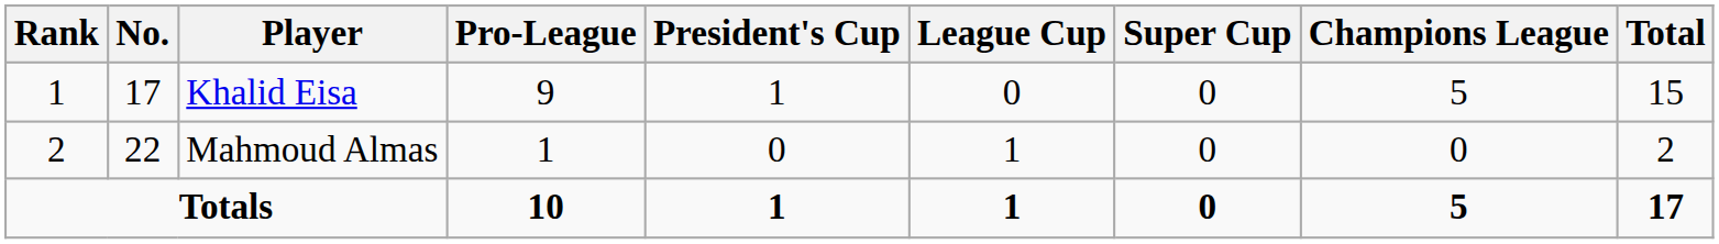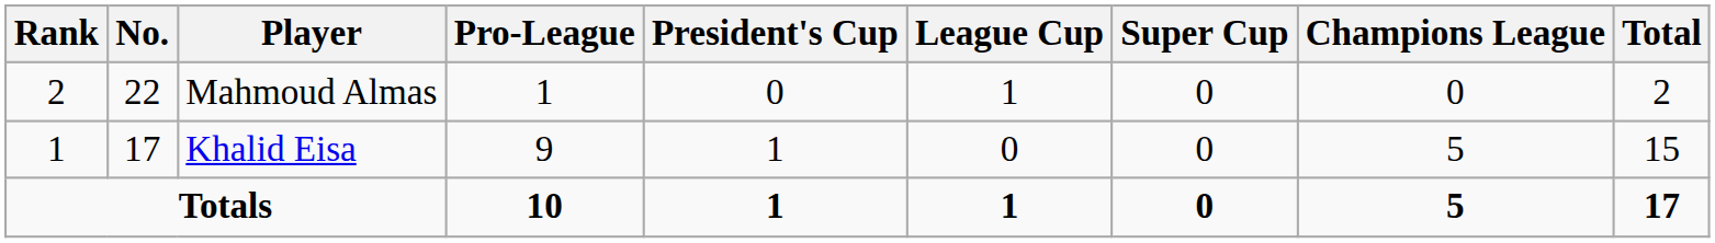rows swapped: Khalid Eisa <-> Mahmoud Almas
